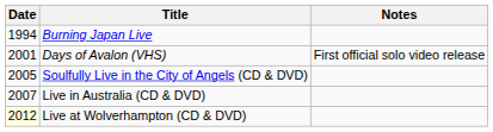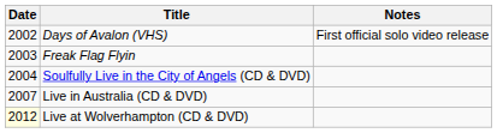- row: 1994 | Burning Japan Live
Days of Avalon (VHS) | Date: 2001 -> 2002
+ row: 2003 | Freak Flag Flyin
Soulfully Live in the City of Angels (CD & DVD) | Date: 2005 -> 2004
